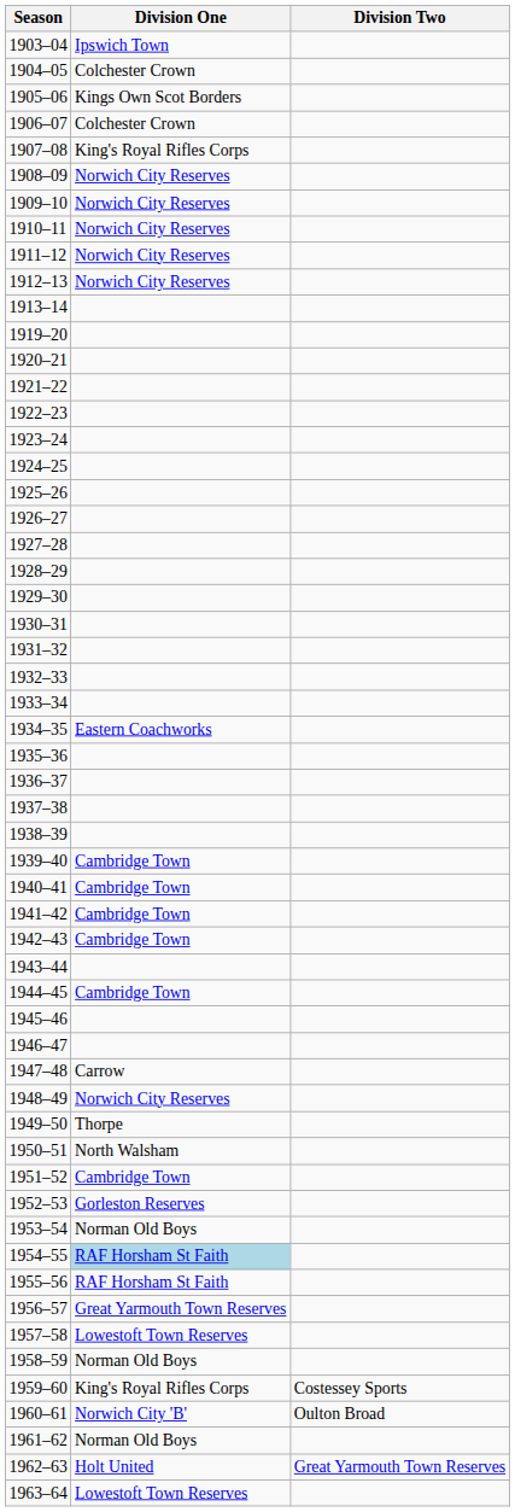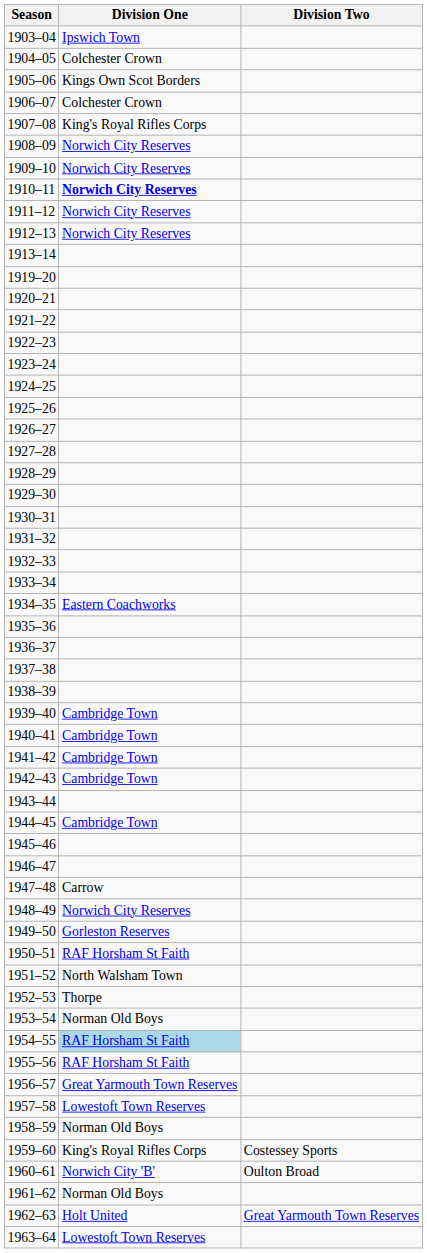1910–11 | Division One: normal -> bold
1949–50 | Division One: Thorpe -> Gorleston Reserves
1950–51 | Division One: North Walsham -> RAF Horsham St Faith
1951–52 | Division One: Cambridge Town -> North Walsham Town
1952–53 | Division One: Gorleston Reserves -> Thorpe
